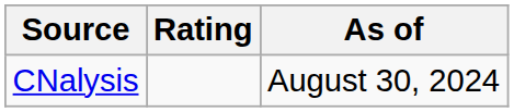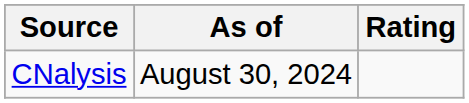columns swapped: Rating <-> As of
